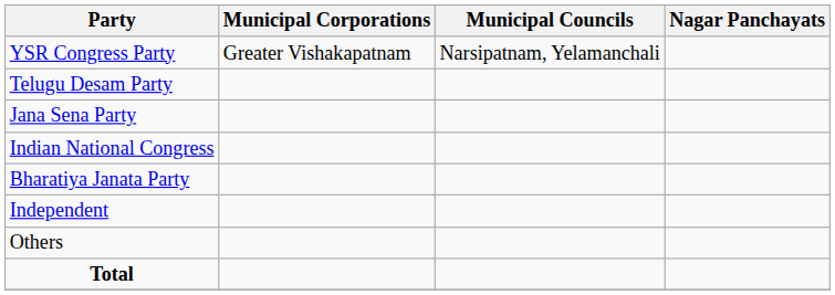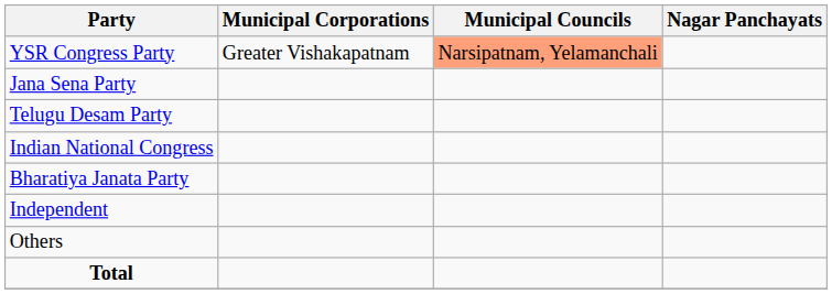YSR Congress Party | Municipal Councils: no background -> lightsalmon background
rows swapped: Telugu Desam Party <-> Jana Sena Party
